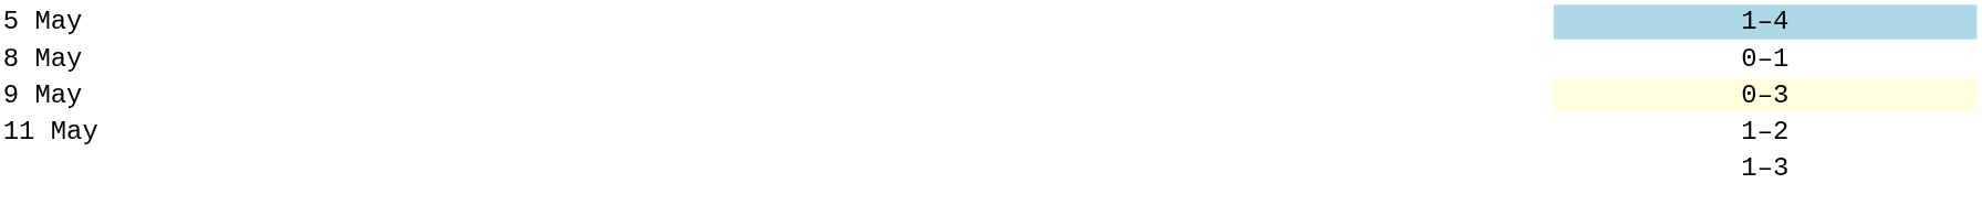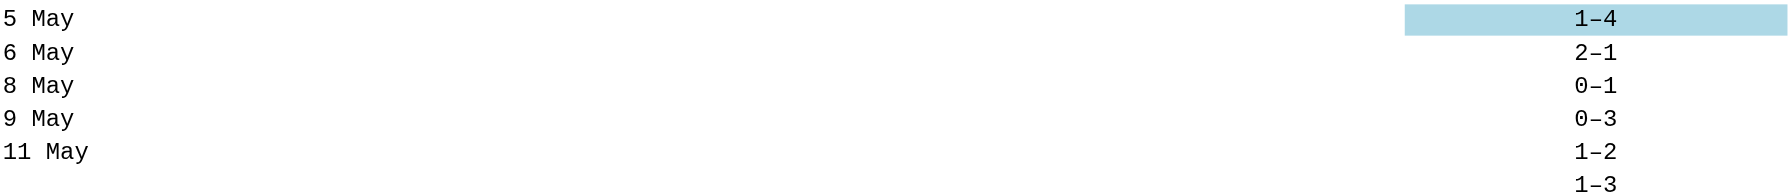+ row: 6 May | 2–1
9 May | column 3: lightyellow background -> no background
